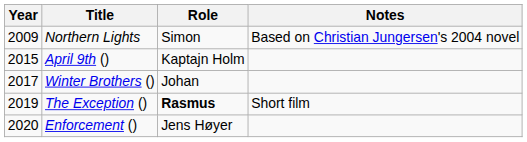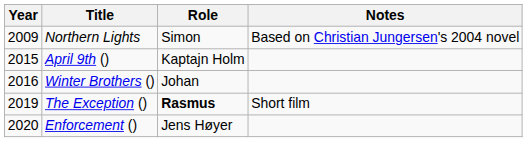Winter Brothers () | Year: 2017 -> 2016
